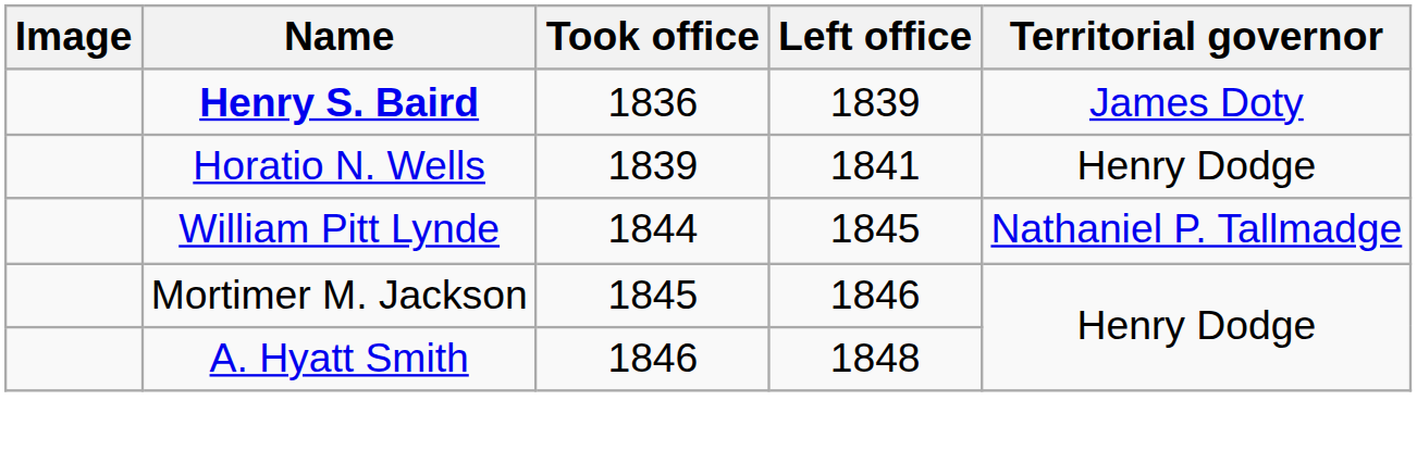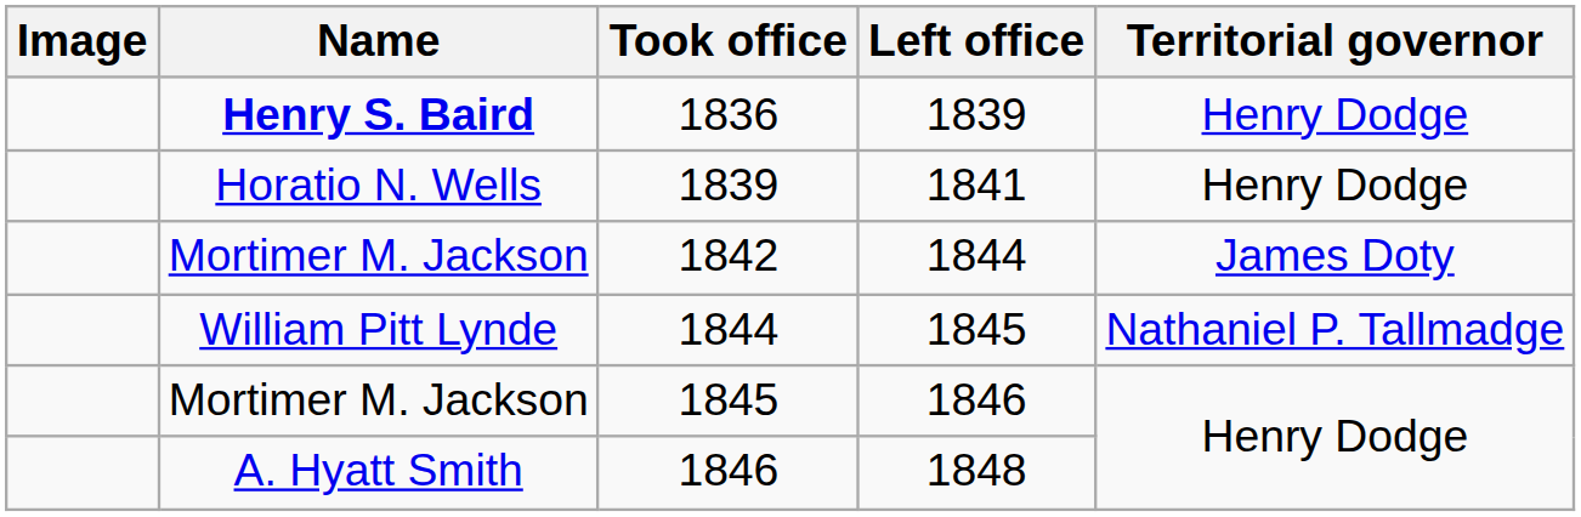1836 | Territorial governor: James Doty -> Henry Dodge
+ row: Mortimer M. Jackson | 1842 | 1844 | James Doty
